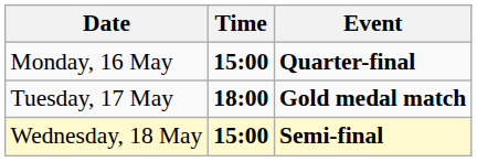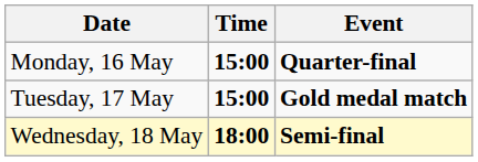Tuesday, 17 May | Time: 18:00 -> 15:00
Wednesday, 18 May | Time: 15:00 -> 18:00
